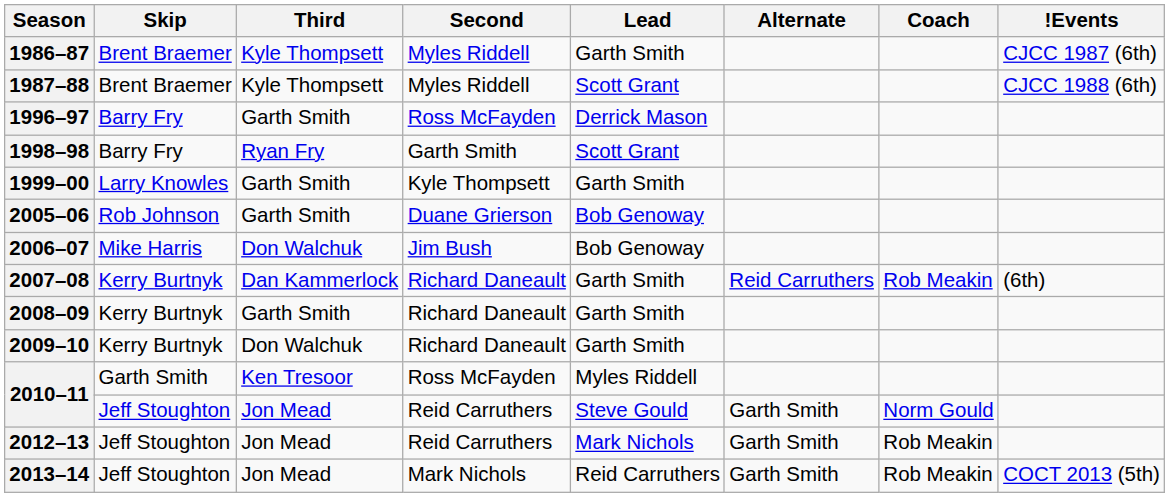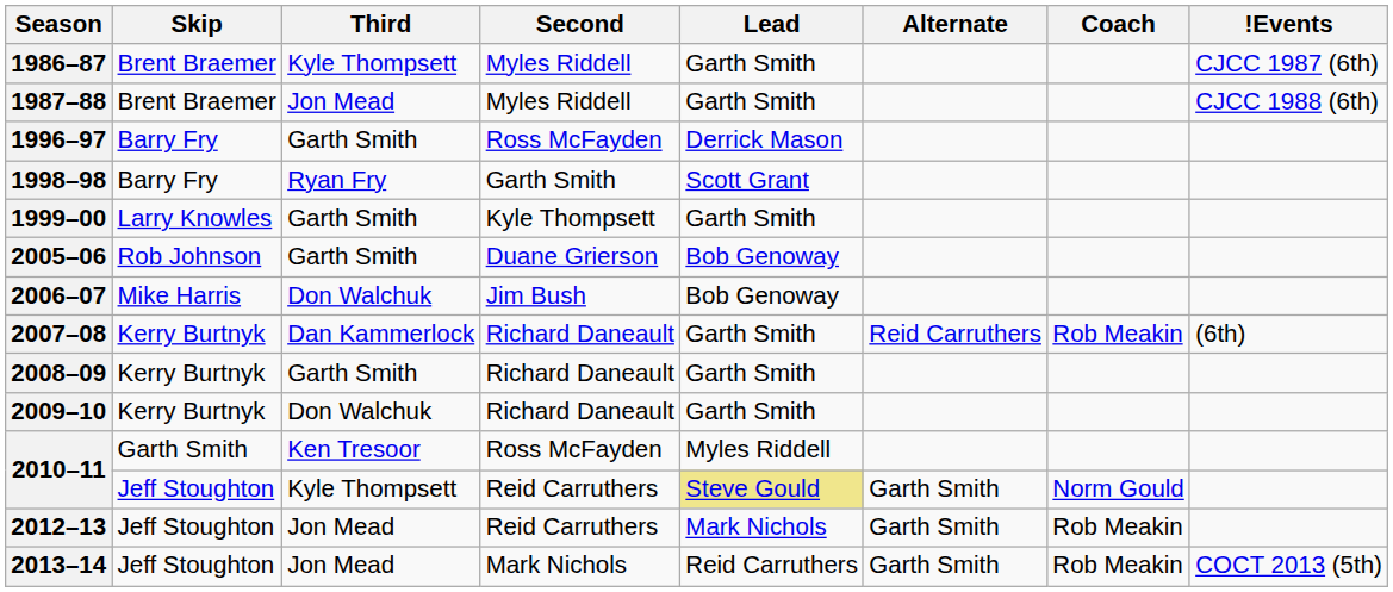1987–88 | Third: Kyle Thompsett -> Jon Mead
1987–88 | Lead: Scott Grant -> Garth Smith
2010–11 / Reid Carruthers | Third: Jon Mead -> Kyle Thompsett
2010–11 / Reid Carruthers | Lead: no background -> khaki background
